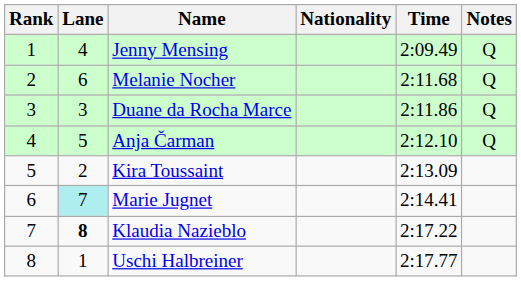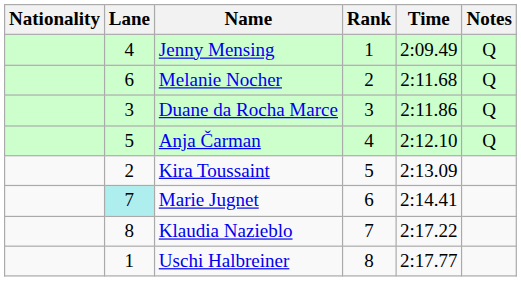columns swapped: Rank <-> Nationality
Klaudia Nazieblo | Lane: bold -> normal
